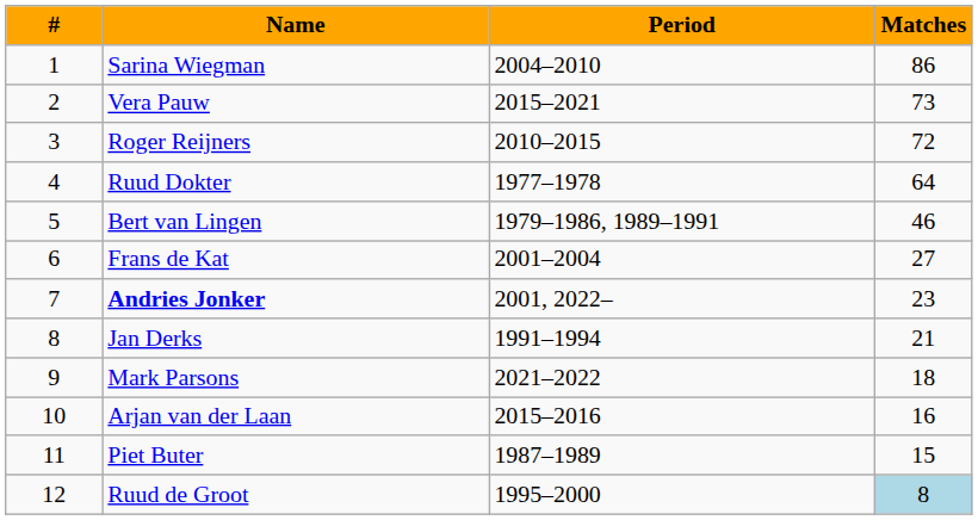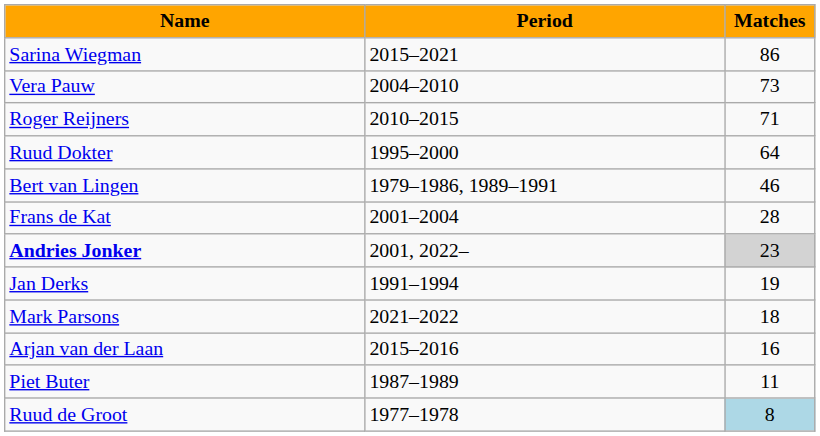- column: # | 1 | 2 | 3 | 4 | 5 | 6 | 7 | 8 | 9 | 10 | 11 | 12
Sarina Wiegman | Period: 2004–2010 -> 2015–2021
Vera Pauw | Period: 2015–2021 -> 2004–2010
Roger Reijners | Matches: 72 -> 71
Ruud Dokter | Period: 1977–1978 -> 1995–2000
Frans de Kat | Matches: 27 -> 28
Andries Jonker | Matches: no background -> lightgrey background
Jan Derks | Matches: 21 -> 19
Piet Buter | Matches: 15 -> 11
Ruud de Groot | Period: 1995–2000 -> 1977–1978
